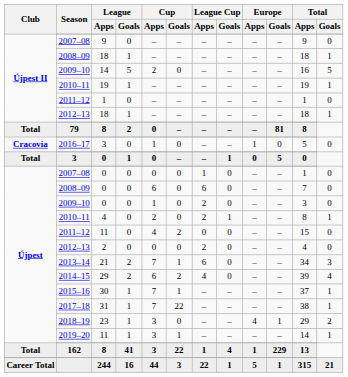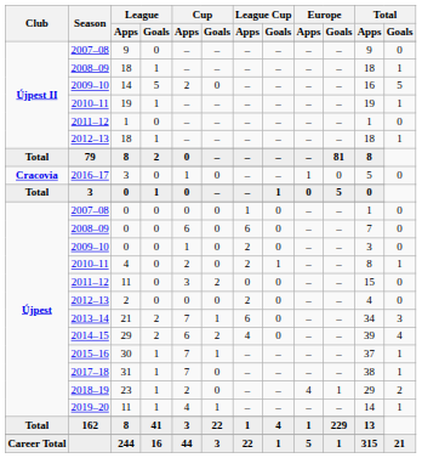2011–12 / 11 | Cup / Apps: 4 -> 3
31 | Cup / Goals: 22 -> 0
23 | Cup / Apps: 3 -> 2
2019–20 / 11 | Cup / Apps: 3 -> 4
